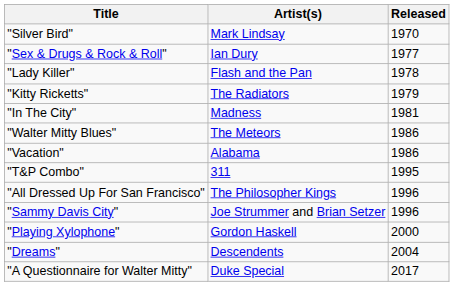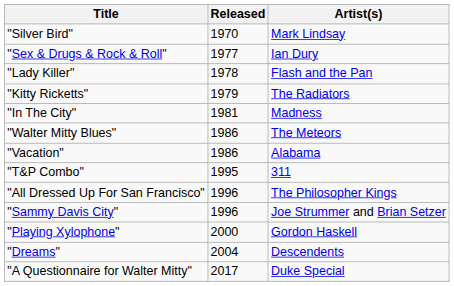columns swapped: Artist(s) <-> Released
